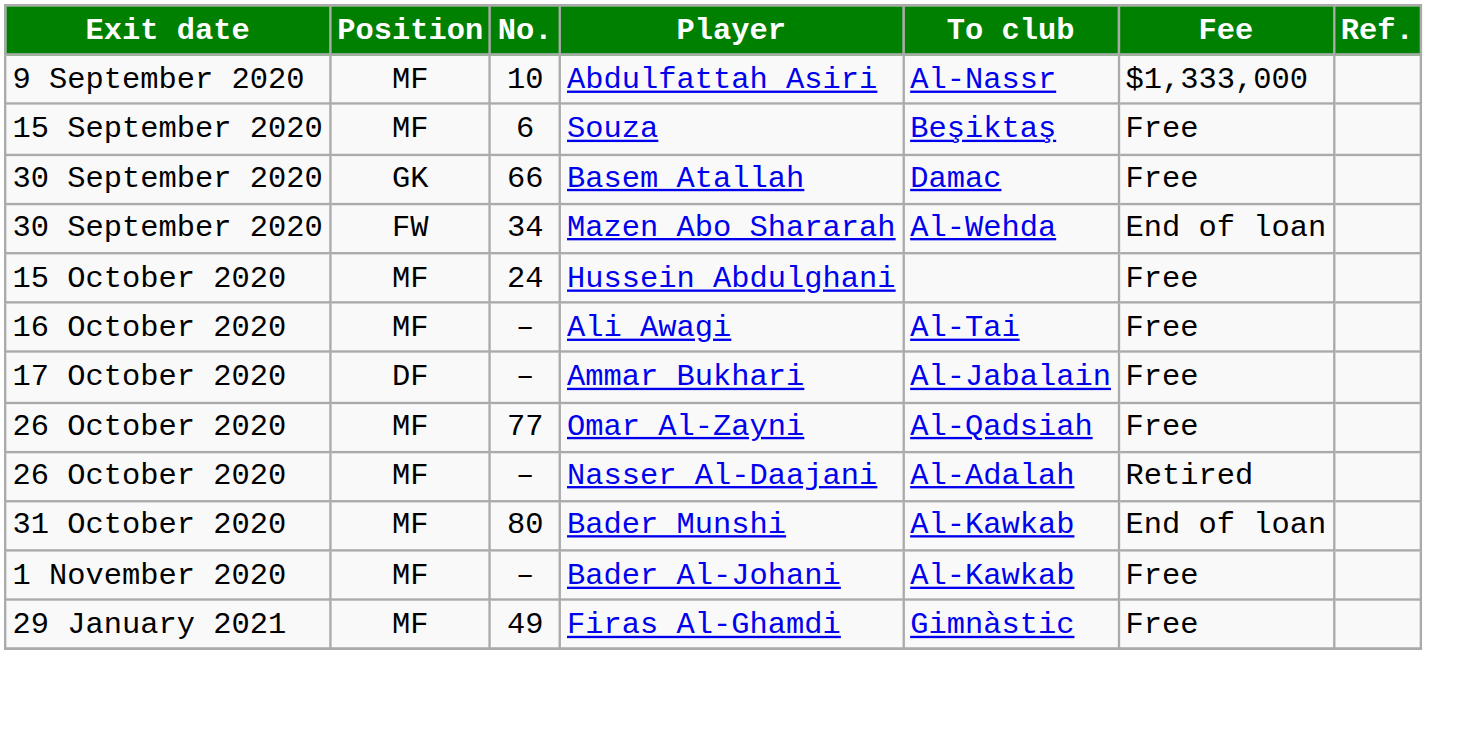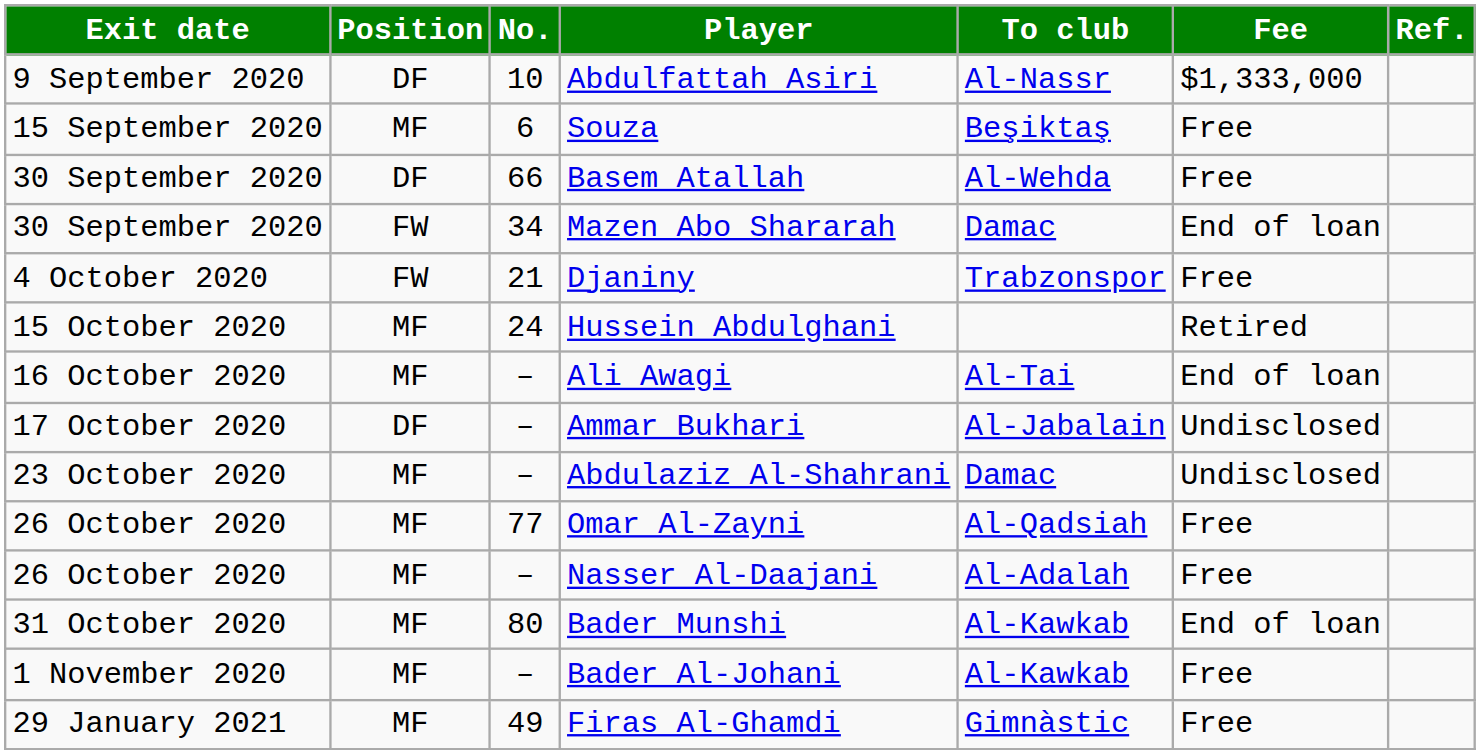Abdulfattah Asiri | Position: MF -> DF
Basem Atallah | Position: GK -> DF
Basem Atallah | To club: Damac -> Al-Wehda
Mazen Abo Shararah | To club: Al-Wehda -> Damac
+ row: 4 October 2020 | FW | 21 | Djaniny | Trabzonspor | Free
Hussein Abdulghani | Fee: Free -> Retired
Ali Awagi | Fee: Free -> End of loan
Ammar Bukhari | Fee: Free -> Undisclosed
+ row: 23 October 2020 | MF | – | Abdulaziz Al-Shahrani | Damac | Undisclosed
Nasser Al-Daajani | Fee: Retired -> Free
